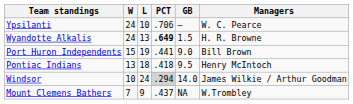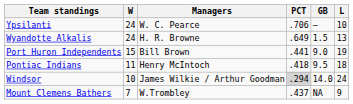columns swapped: L <-> Managers
Wyandotte Alkalis | PCT: bold -> normal
Pontiac Indians | W: 13 -> 11
